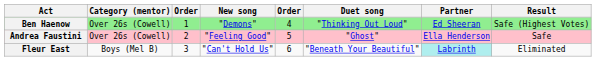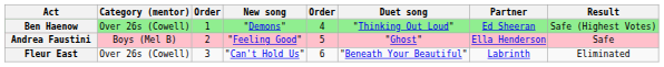Andrea Faustini | Category (mentor): Over 26s (Cowell) -> Boys (Mel B)
Fleur East | Category (mentor): Boys (Mel B) -> Over 26s (Cowell)
Fleur East | Partner: paleturquoise background -> no background
